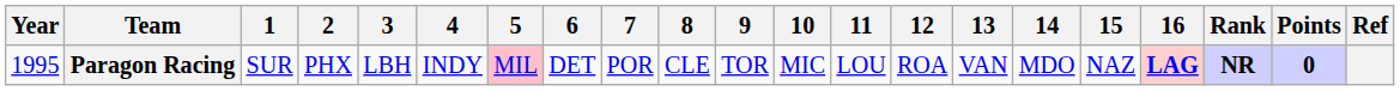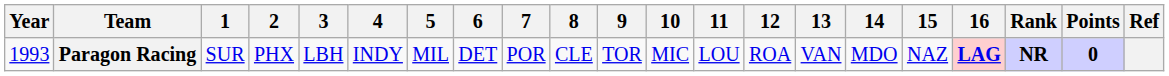Paragon Racing | Year: 1995 -> 1993
Paragon Racing | 5: pink background -> no background
